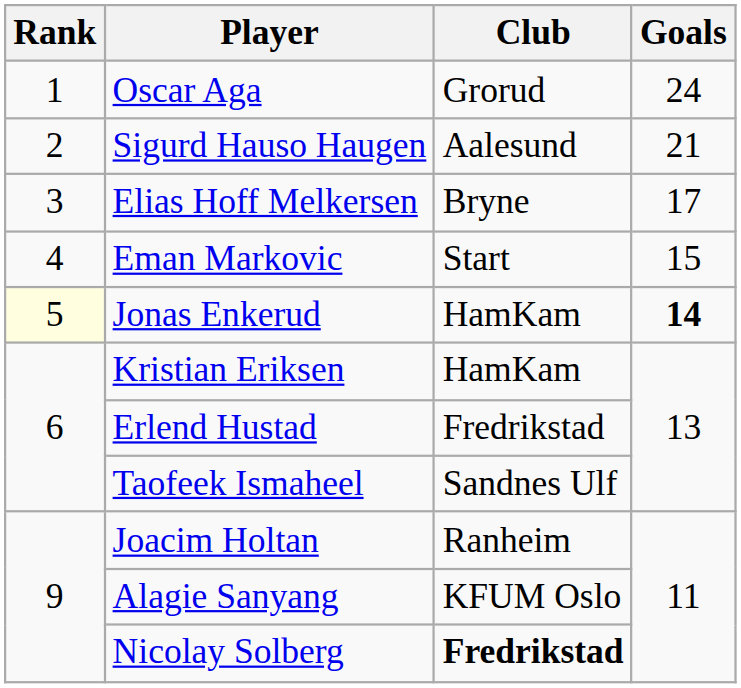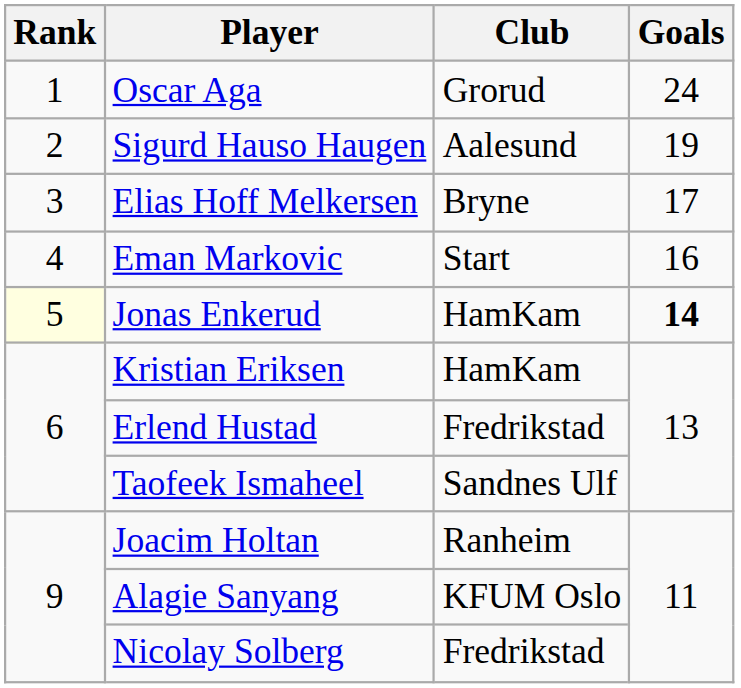Sigurd Hauso Haugen | Goals: 21 -> 19
Eman Markovic | Goals: 15 -> 16
Nicolay Solberg | Club: bold -> normal
